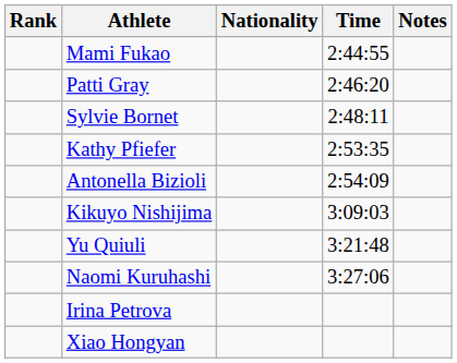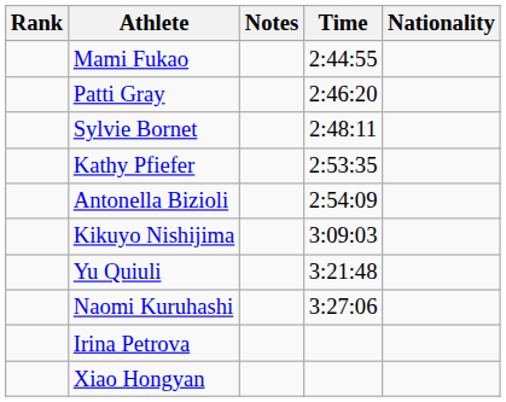columns swapped: Nationality <-> Notes
